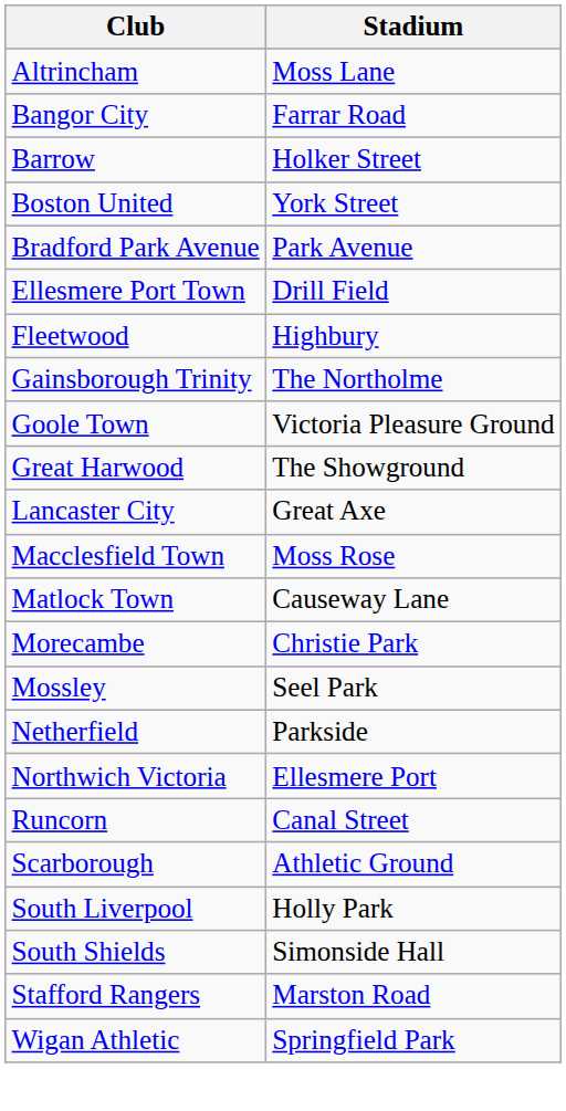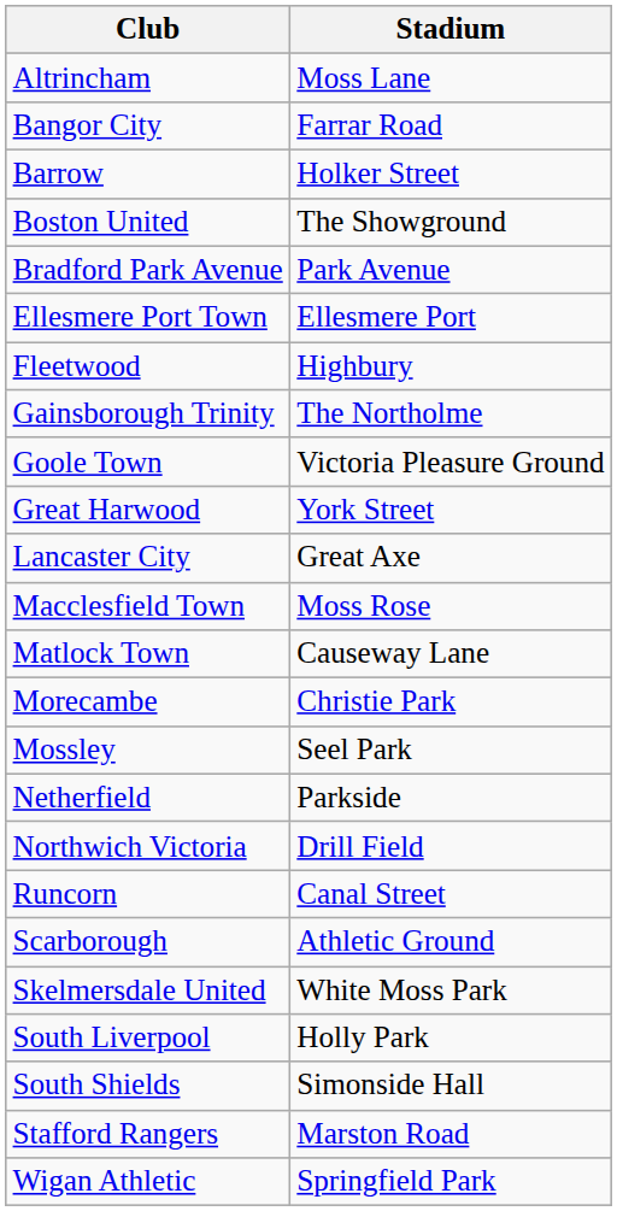Boston United | Stadium: York Street -> The Showground
Ellesmere Port Town | Stadium: Drill Field -> Ellesmere Port
Great Harwood | Stadium: The Showground -> York Street
Northwich Victoria | Stadium: Ellesmere Port -> Drill Field
+ row: Skelmersdale United | White Moss Park
